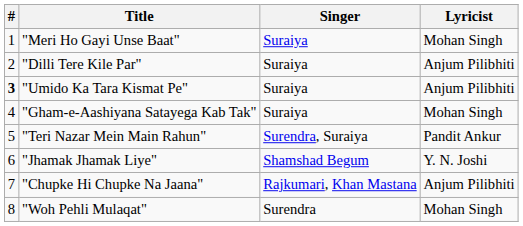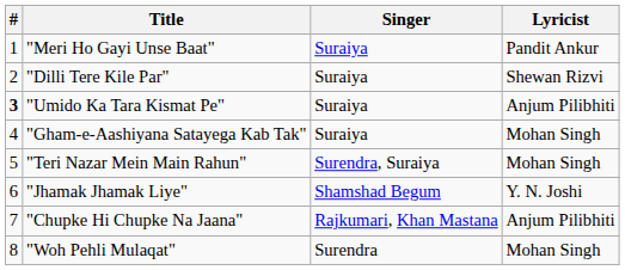"Meri Ho Gayi Unse Baat" | Lyricist: Mohan Singh -> Pandit Ankur
"Dilli Tere Kile Par" | Lyricist: Anjum Pilibhiti -> Shewan Rizvi
"Teri Nazar Mein Main Rahun" | Lyricist: Pandit Ankur -> Mohan Singh
